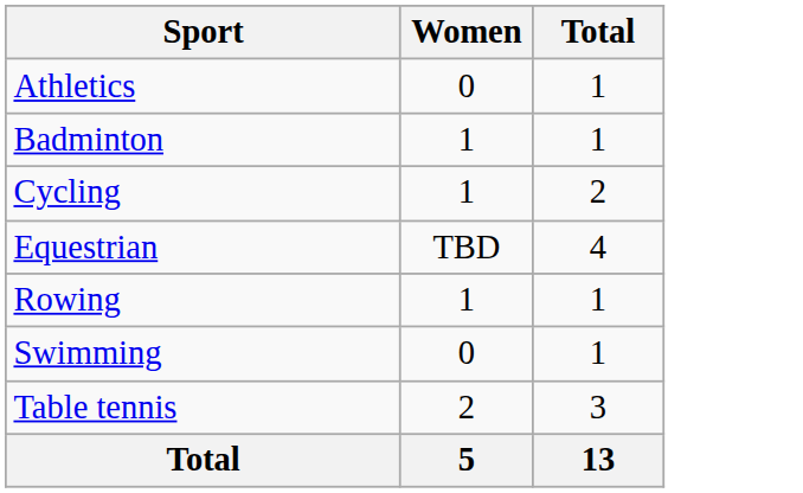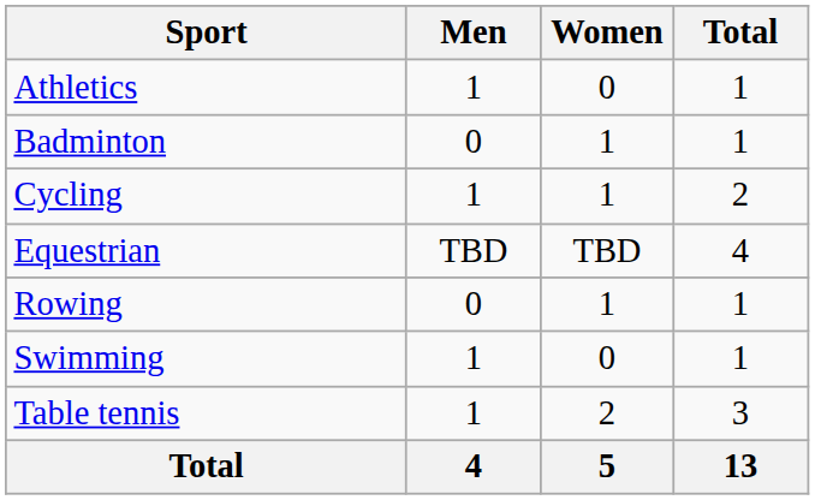+ column: Men | 1 | 0 | 1 | TBD | 0 | 1 | 1 | 4
